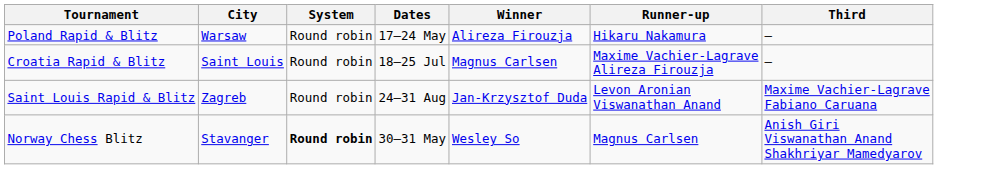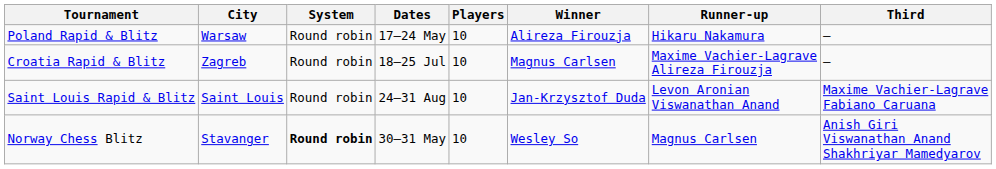+ column: Players | 10 | 10 | 10 | 10
Croatia Rapid & Blitz | City: Saint Louis -> Zagreb
Saint Louis Rapid & Blitz | City: Zagreb -> Saint Louis
